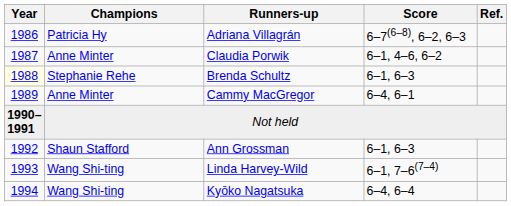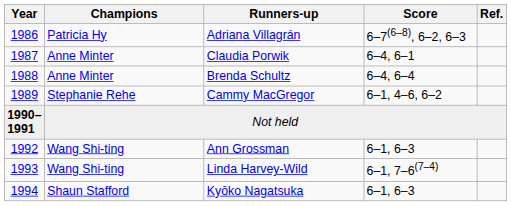Claudia Porwik | Score: 6–1, 4–6, 6–2 -> 6–4, 6–1
Brenda Schultz | Year: lightyellow background -> no background
Brenda Schultz | Champions: Stephanie Rehe -> Anne Minter
Brenda Schultz | Score: 6–1, 6–3 -> 6–4, 6–4
Cammy MacGregor | Champions: Anne Minter -> Stephanie Rehe
Cammy MacGregor | Score: 6–4, 6–1 -> 6–1, 4–6, 6–2
Ann Grossman | Champions: Shaun Stafford -> Wang Shi-ting
Kyōko Nagatsuka | Champions: Wang Shi-ting -> Shaun Stafford
Kyōko Nagatsuka | Score: 6–4, 6–4 -> 6–1, 6–3
